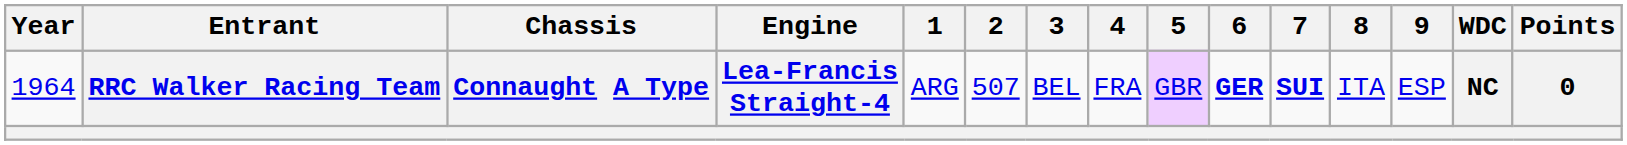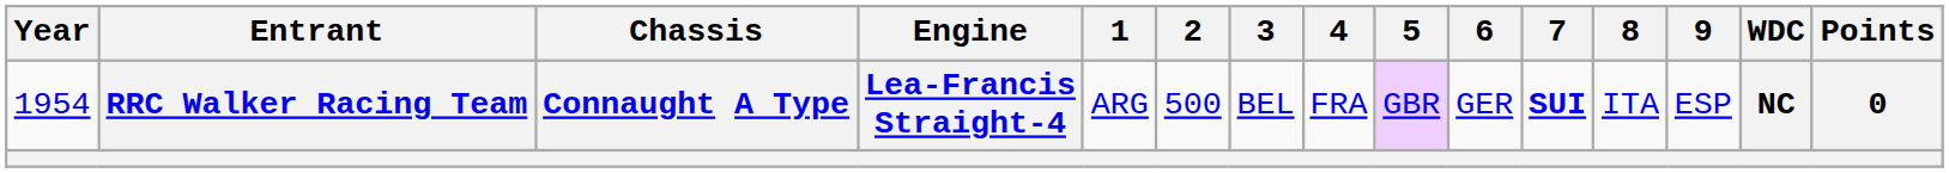RRC Walker Racing Team | Year: 1964 -> 1954
RRC Walker Racing Team | 2: 507 -> 500
RRC Walker Racing Team | 6: bold -> normal
